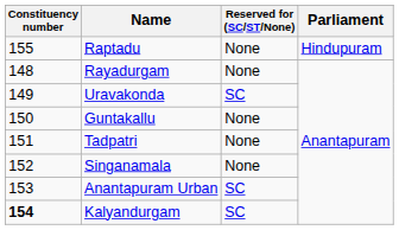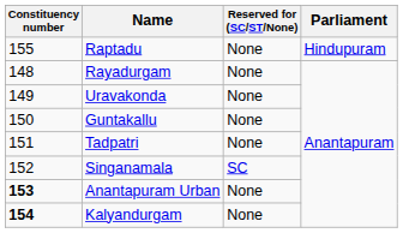Uravakonda | Reserved for (SC/ST/None): SC -> None
Singanamala | Reserved for (SC/ST/None): None -> SC
Anantapuram Urban | Constituency number: normal -> bold
Anantapuram Urban | Reserved for (SC/ST/None): SC -> None
Kalyandurgam | Reserved for (SC/ST/None): SC -> None
